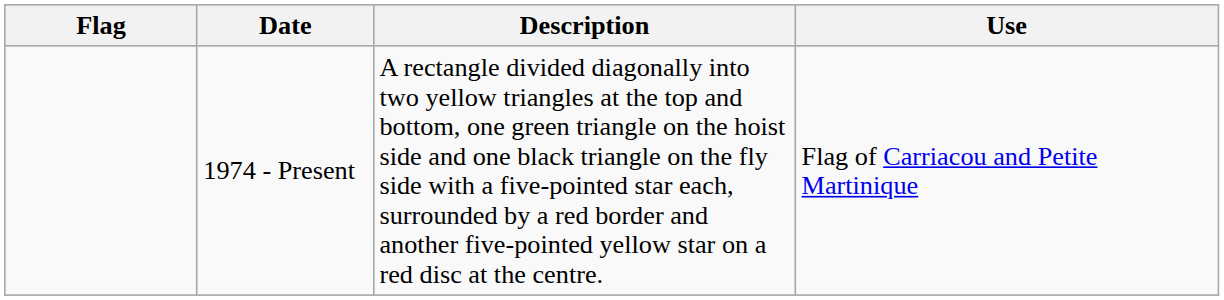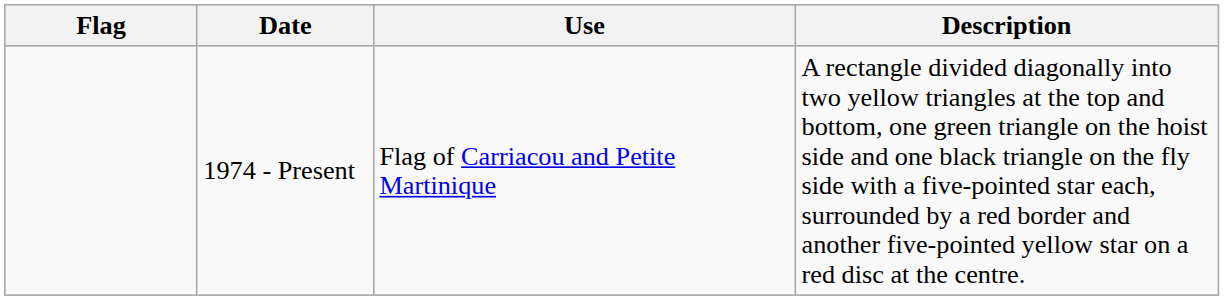columns swapped: Use <-> Description
